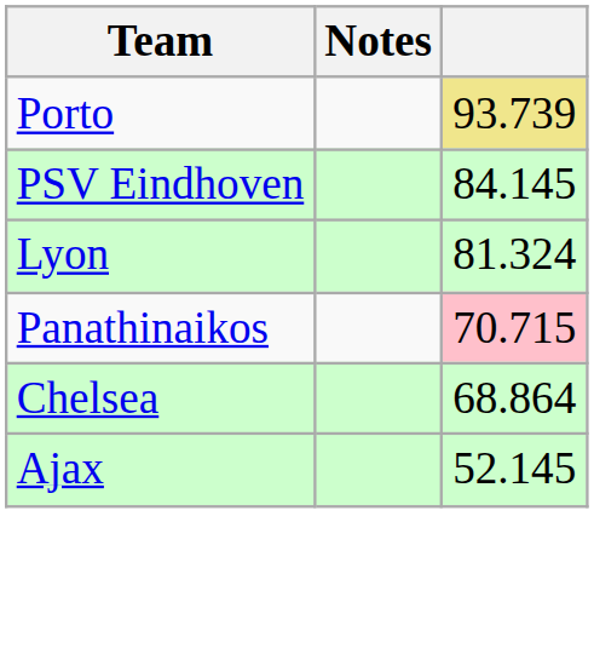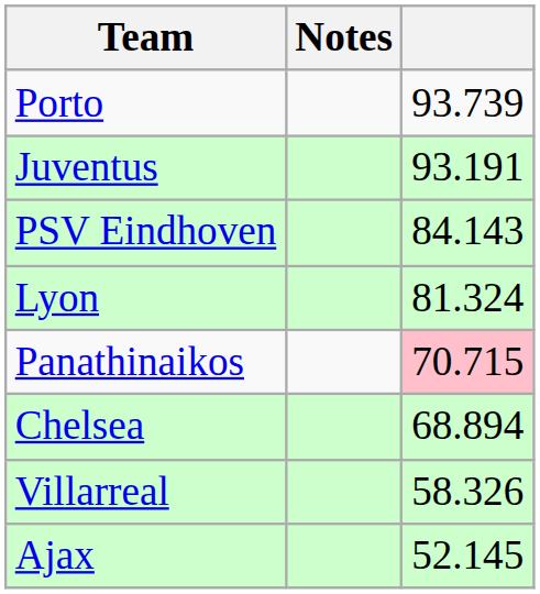Porto | column 3: khaki background -> no background
+ row: Juventus | 93.191
PSV Eindhoven | column 3: 84.145 -> 84.143
Chelsea | column 3: 68.864 -> 68.894
+ row: Villarreal | 58.326
